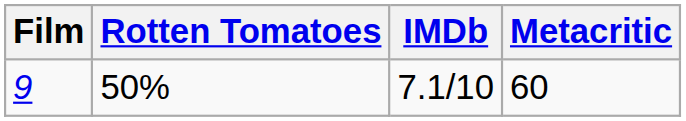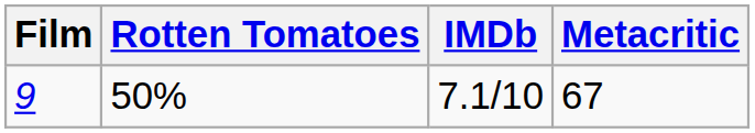9 | Metacritic: 60 -> 67
